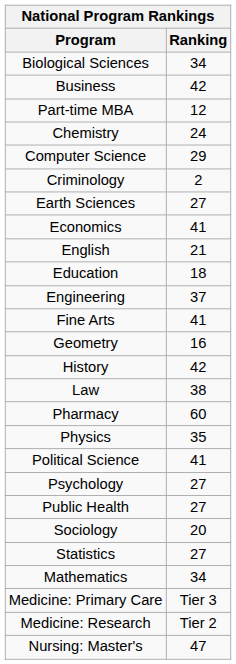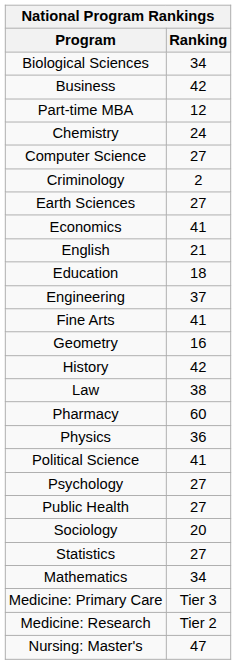Computer Science | Ranking: 29 -> 27
Physics | Ranking: 35 -> 36
